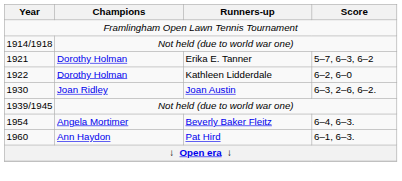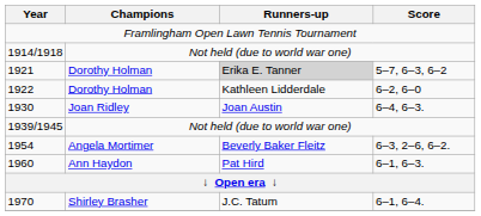1921 | Runners-up: no background -> lightgrey background
1930 | Score: 6–3, 2–6, 6–2. -> 6–4, 6–3.
1954 | Score: 6–4, 6–3. -> 6–3, 2–6, 6–2.
+ row: 1970 | Shirley Brasher | J.C. Tatum | 6–1, 6–4.
